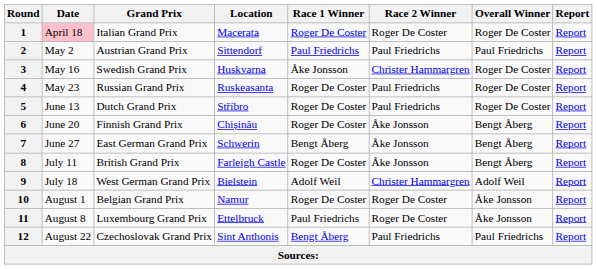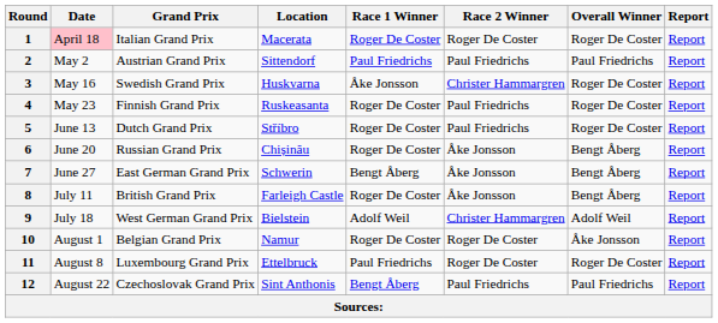4 | Grand Prix: Russian Grand Prix -> Finnish Grand Prix
6 | Grand Prix: Finnish Grand Prix -> Russian Grand Prix
11 | Overall Winner: Åke Jonsson -> Roger De Coster
